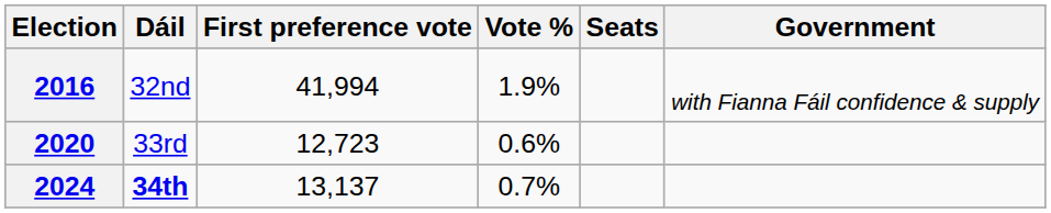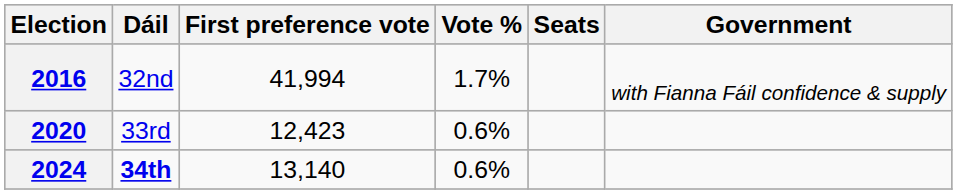2016 | Vote %: 1.9% -> 1.7%
2020 | First preference vote: 12,723 -> 12,423
2024 | First preference vote: 13,137 -> 13,140
2024 | Vote %: 0.7% -> 0.6%
